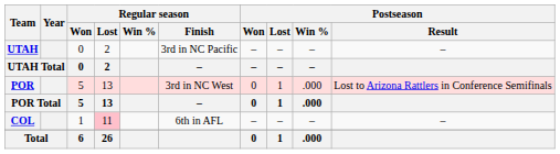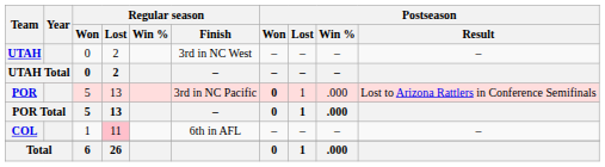UTAH | Regular season / Finish: 3rd in NC Pacific -> 3rd in NC West
POR | Regular season / Finish: 3rd in NC West -> 3rd in NC Pacific
POR | Postseason / Won: normal -> bold
